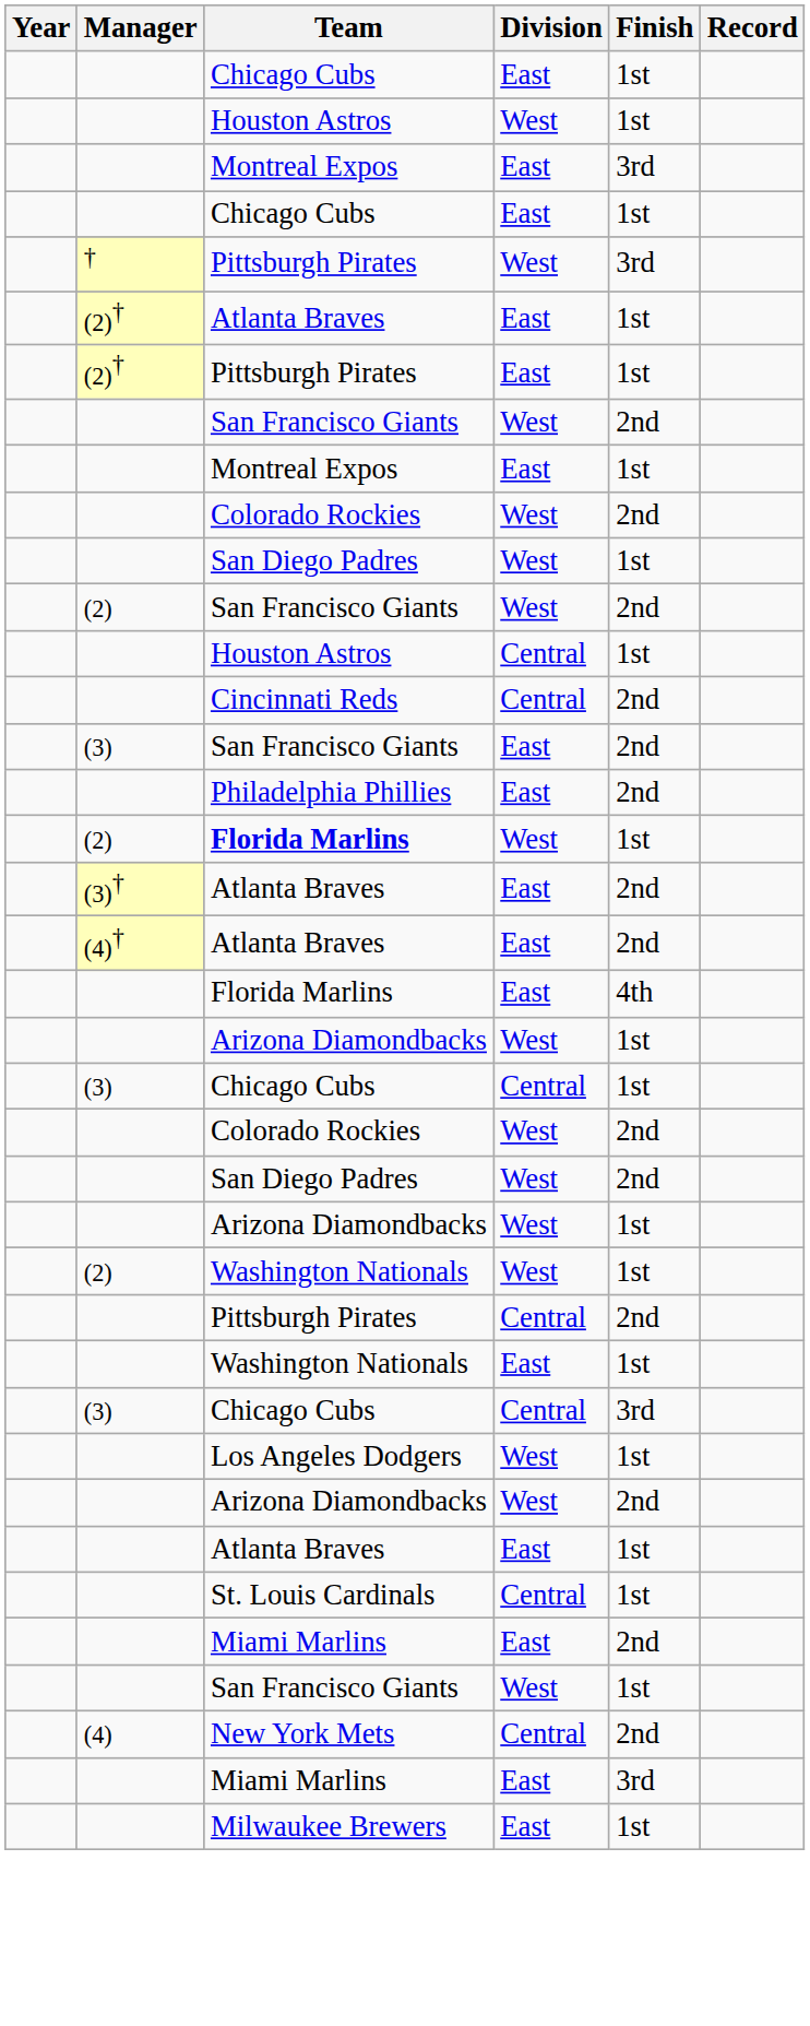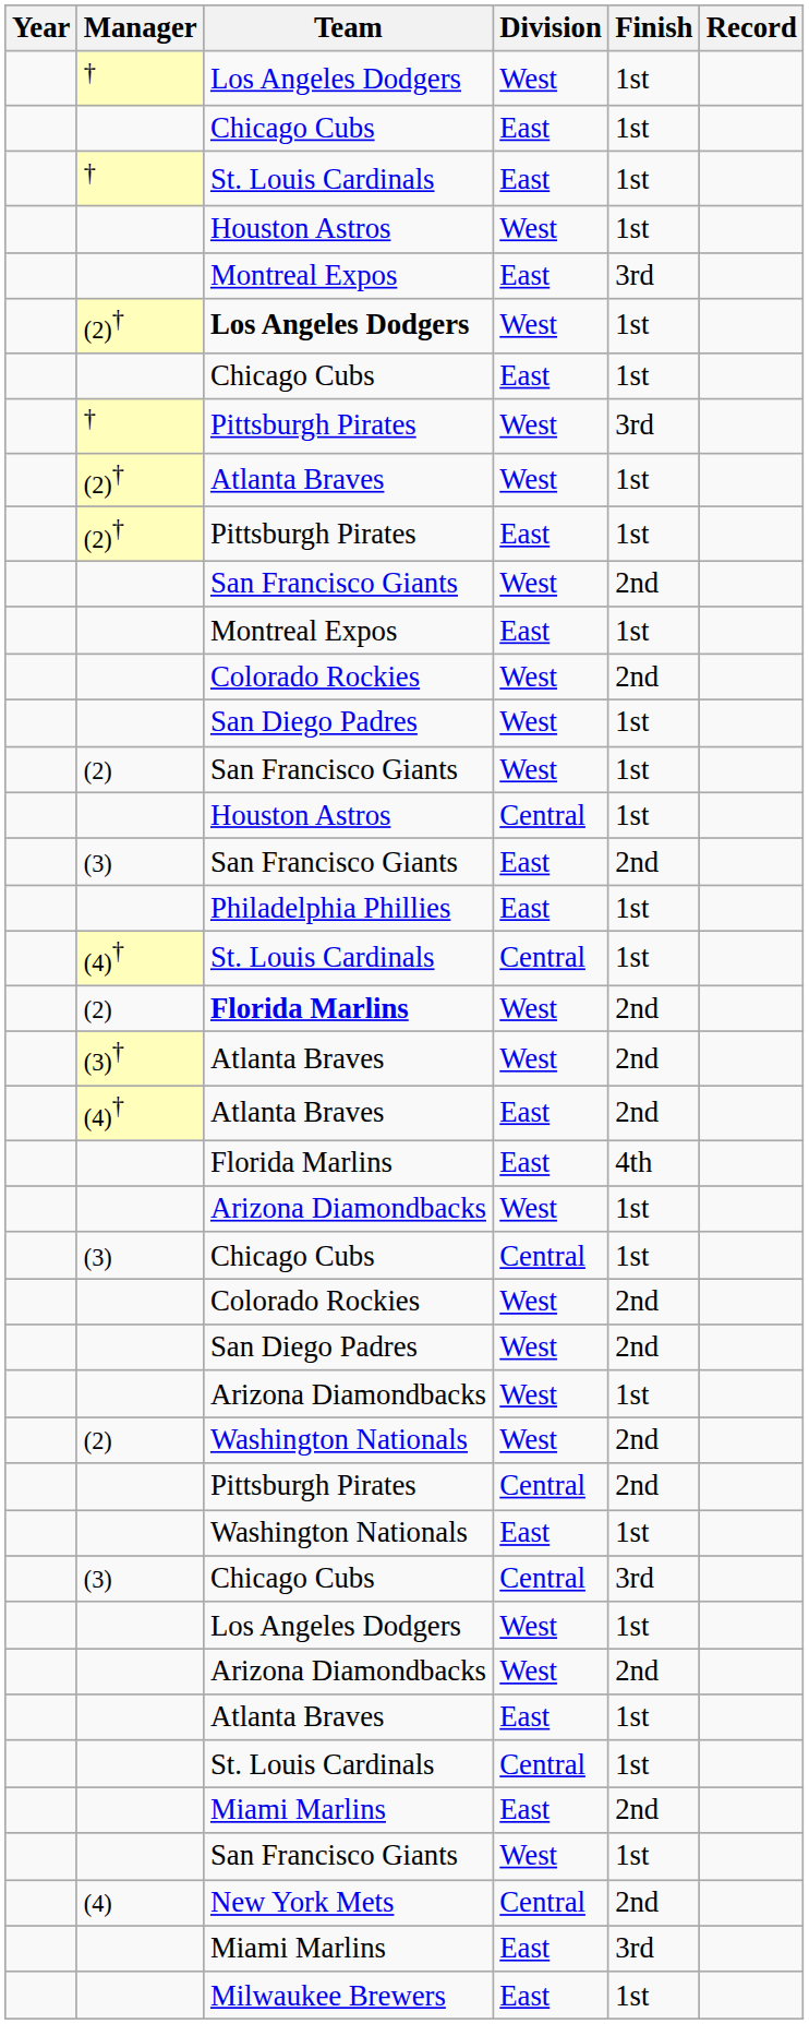+ row: † | Los Angeles Dodgers | West | 1st
+ row: † | St. Louis Cardinals | East | 1st
+ row: (2)† | Los Angeles Dodgers | West | 1st
(2)† / Atlanta Braves | Division: East -> West
(2) / San Francisco Giants | Finish: 2nd -> 1st
- row: Cincinnati Reds | Central | 2nd
Philadelphia Phillies | Finish: 2nd -> 1st
+ row: (4)† | St. Louis Cardinals | Central | 1st
(2) / Florida Marlins | Finish: 1st -> 2nd
(3)† / Atlanta Braves | Division: East -> West
(2) / Washington Nationals | Finish: 1st -> 2nd
